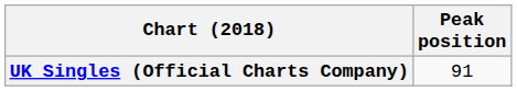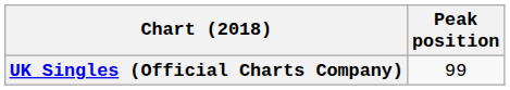UK Singles (Official Charts Company) | Peak position: 91 -> 99
